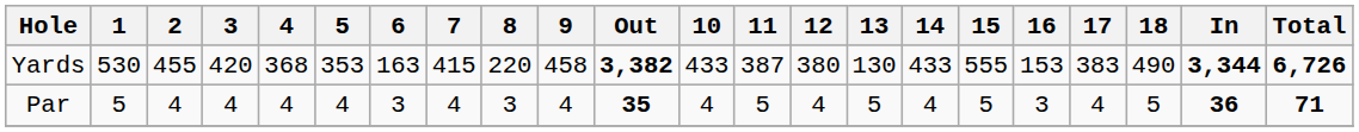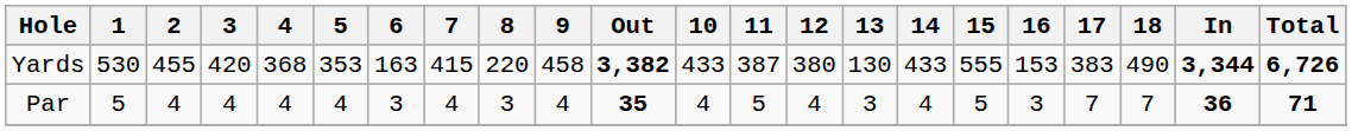Par | 13: 5 -> 3
Par | 17: 4 -> 7
Par | 18: 5 -> 7
